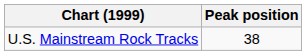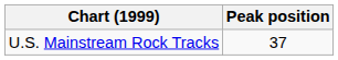U.S. Mainstream Rock Tracks | Peak position: 38 -> 37
